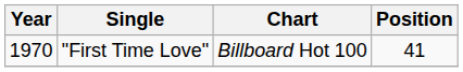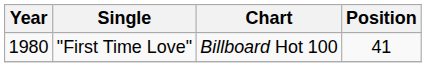"First Time Love" | Year: 1970 -> 1980
